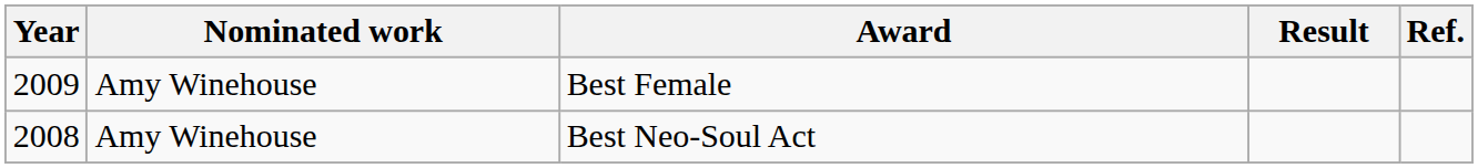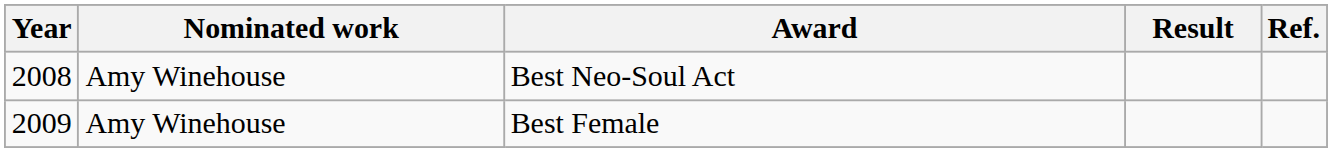rows swapped: Best Neo-Soul Act <-> Best Female
